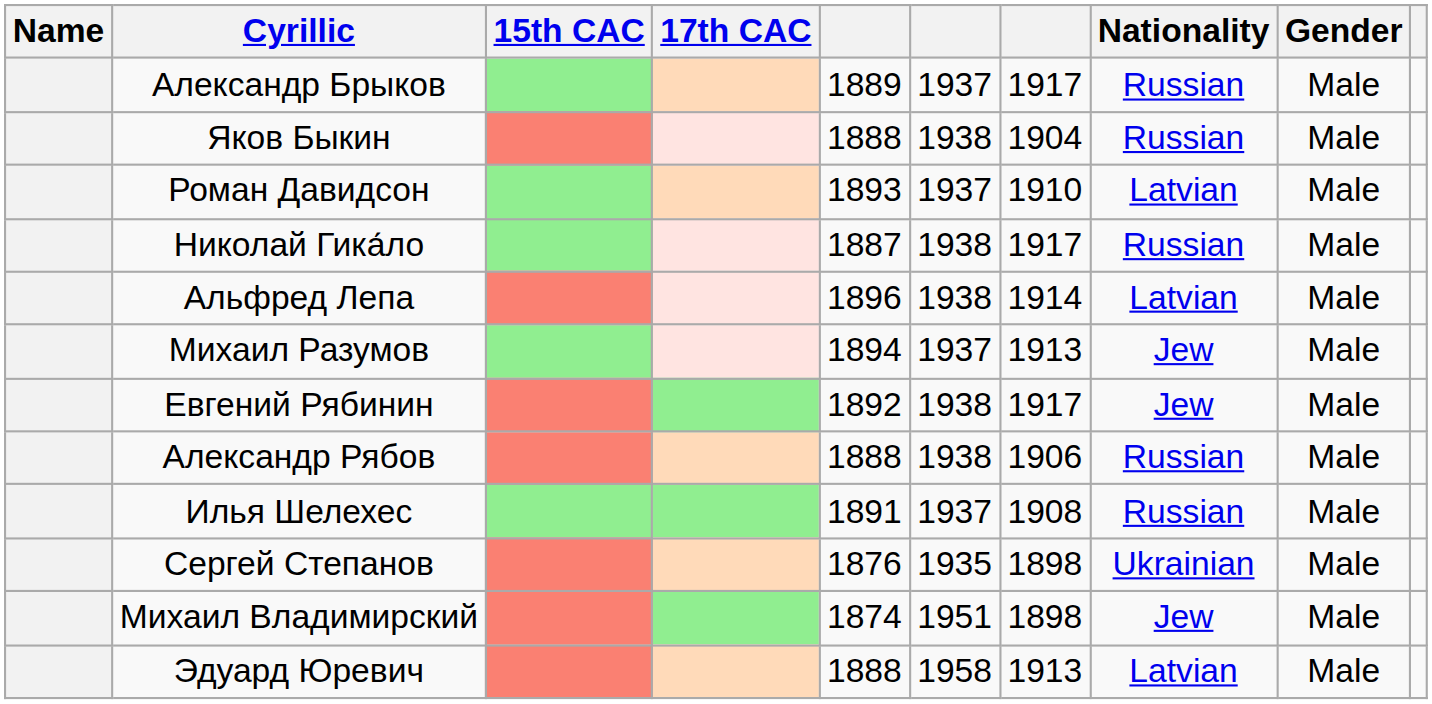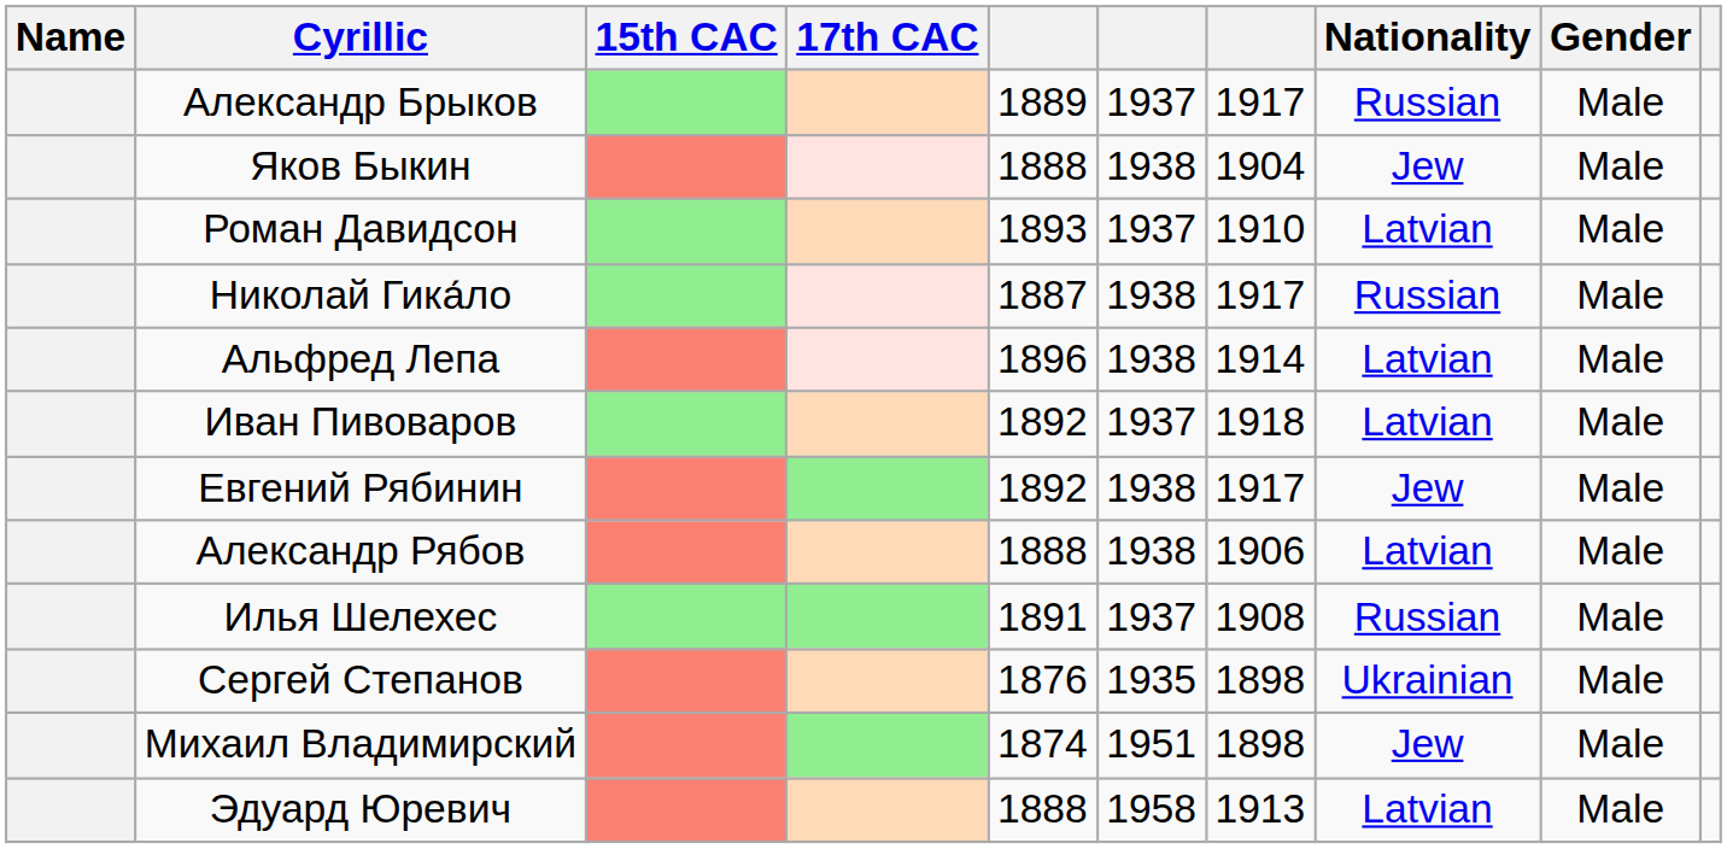Яков Быкин | Nationality: Russian -> Jew
+ row: Иван Пивоваров | 1892 | 1937 | 1918 | Latvian | Male
- row: Михаил Разумов | 1894 | 1937 | 1913 | Jew | Male
Александр Рябов | Nationality: Russian -> Latvian
